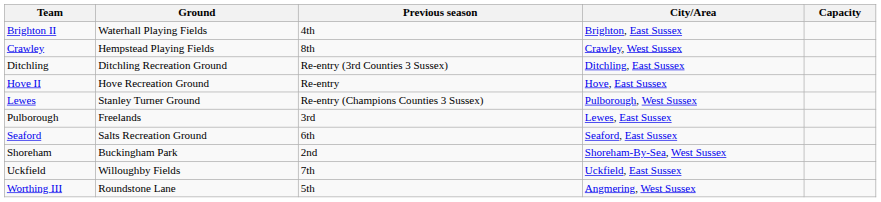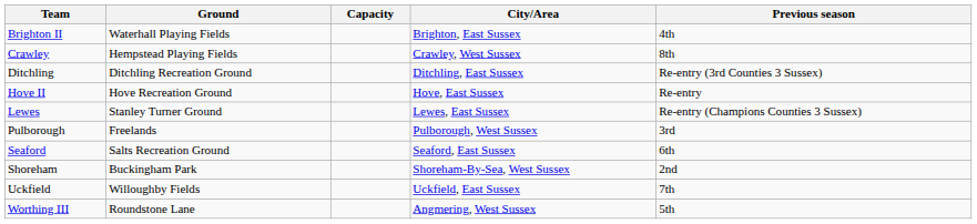columns swapped: Capacity <-> Previous season
Lewes | City/Area: Pulborough, West Sussex -> Lewes, East Sussex
Pulborough | City/Area: Lewes, East Sussex -> Pulborough, West Sussex
